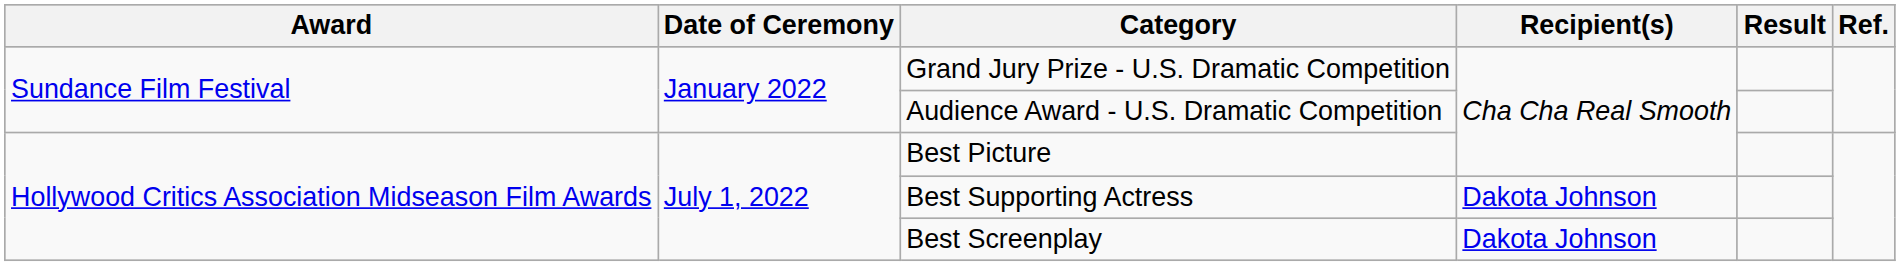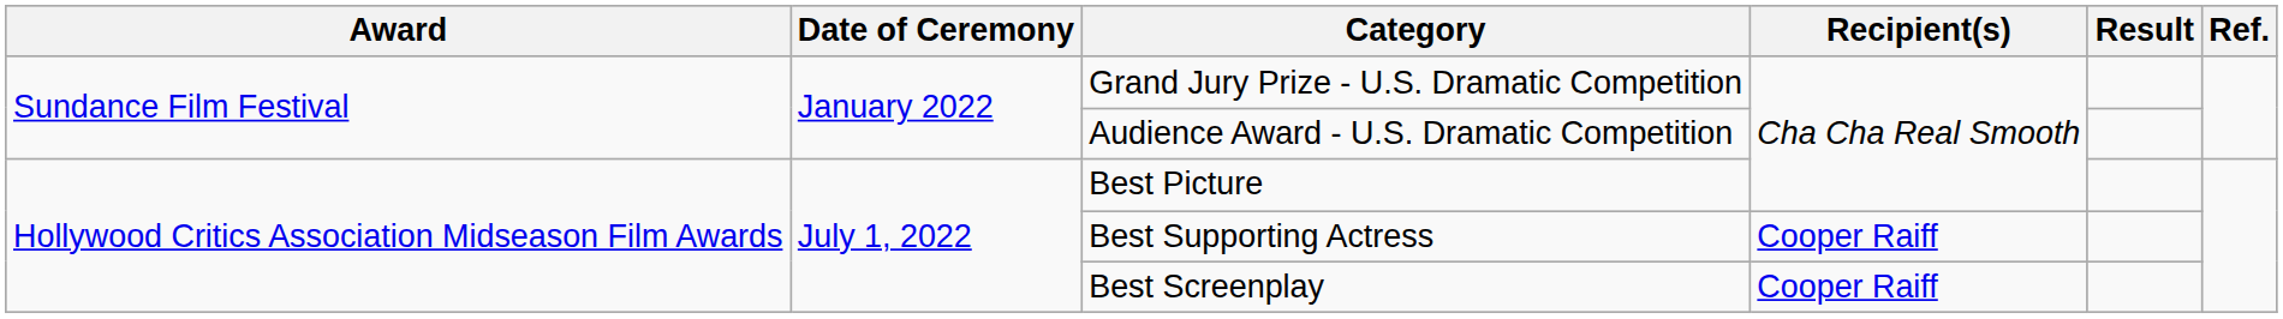Best Supporting Actress | Recipient(s): Dakota Johnson -> Cooper Raiff
Best Screenplay | Recipient(s): Dakota Johnson -> Cooper Raiff
